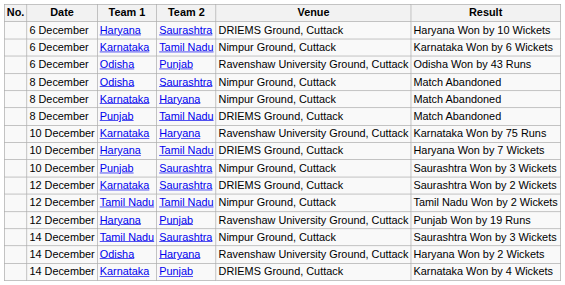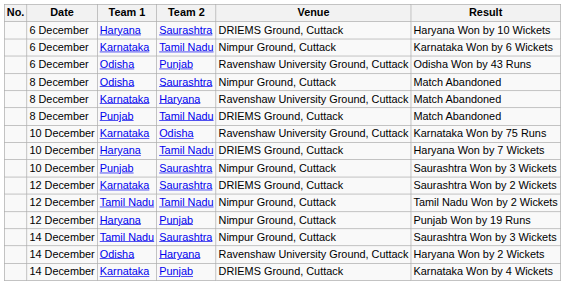8 December / Karnataka | Venue: Nimpur Ground, Cuttack -> Ravenshaw University Ground, Cuttack
10 December / Karnataka | Team 2: Haryana -> Odisha
12 December / Haryana | Venue: Ravenshaw University Ground, Cuttack -> Nimpur Ground, Cuttack
